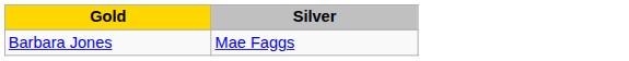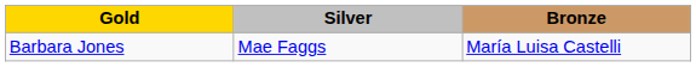+ column: Bronze | María Luisa Castelli
